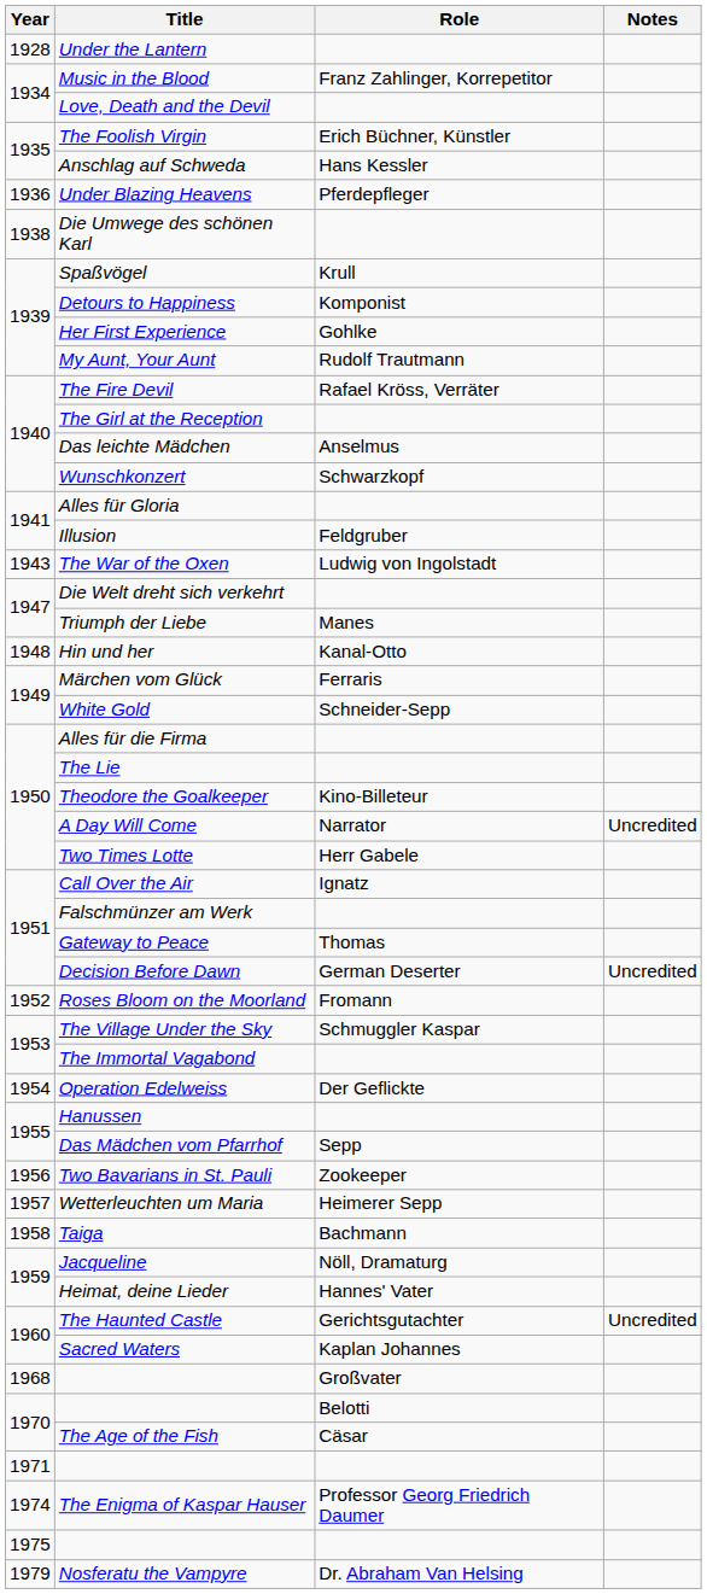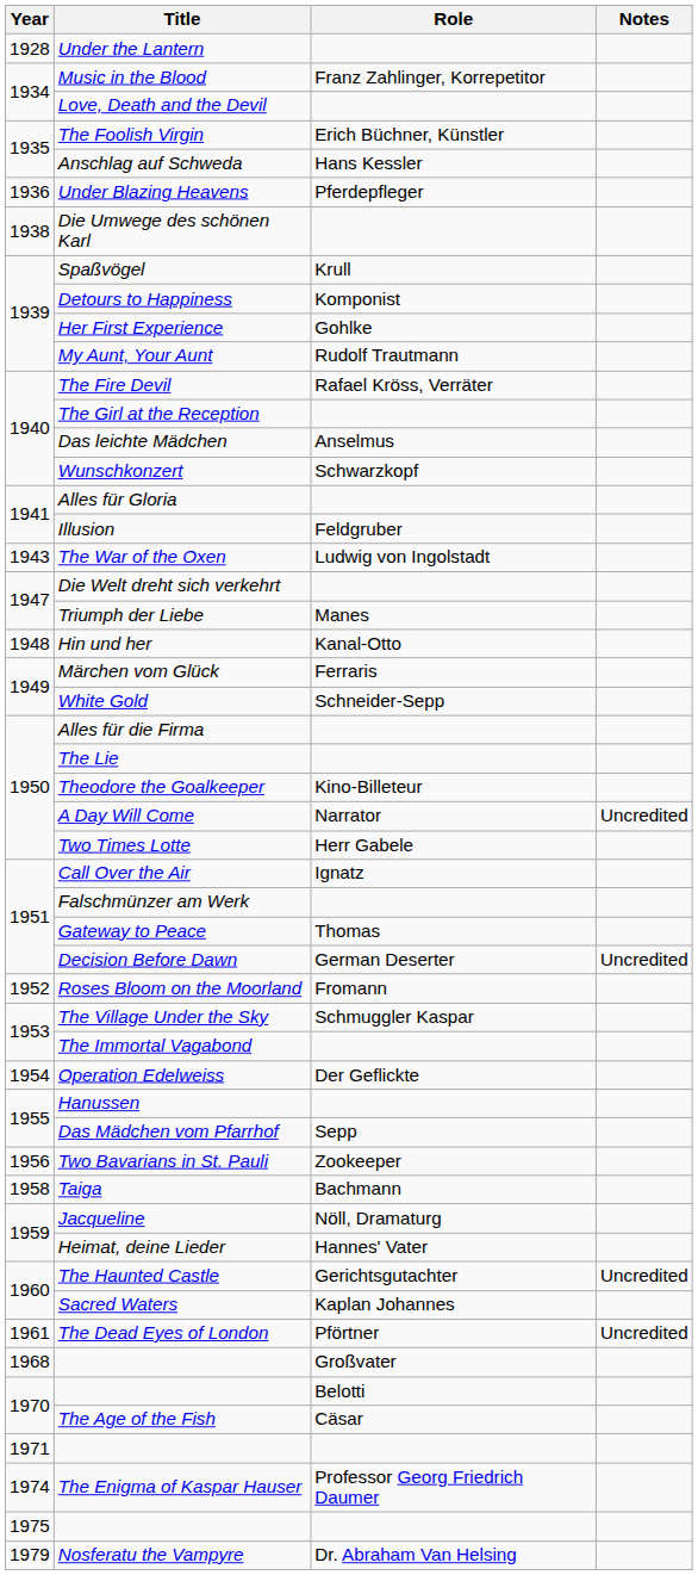- row: 1957 | Wetterleuchten um Maria | Heimerer Sepp
+ row: 1961 | The Dead Eyes of London | Pförtner | Uncredited
